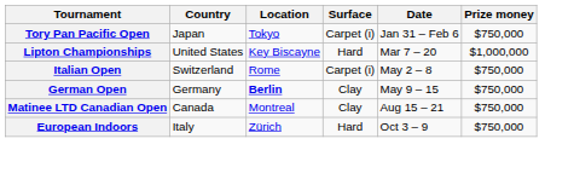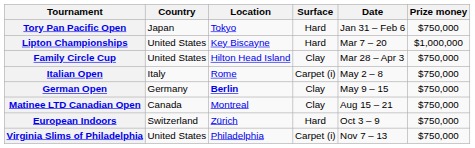Tory Pan Pacific Open | Surface: Carpet (i) -> Hard
+ row: Family Circle Cup | United States | Hilton Head Island | Clay | Mar 28 – Apr 3 | $750,000
Italian Open | Country: Switzerland -> Italy
European Indoors | Country: Italy -> Switzerland
+ row: Virginia Slims of Philadelphia | United States | Philadelphia | Carpet (i) | Nov 7 – 13 | $750,000
